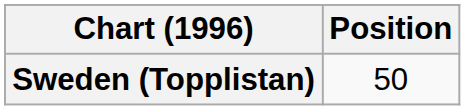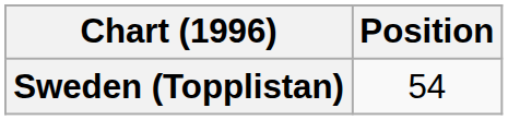Sweden (Topplistan) | Position: 50 -> 54
